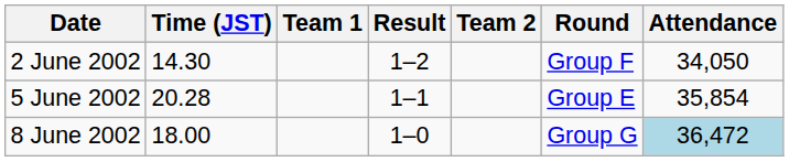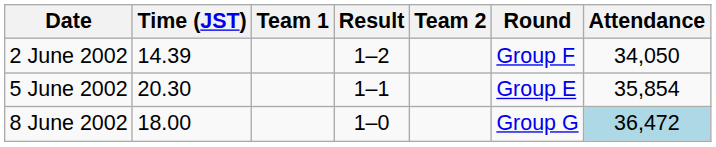2 June 2002 | Time (JST): 14.30 -> 14.39
5 June 2002 | Time (JST): 20.28 -> 20.30
